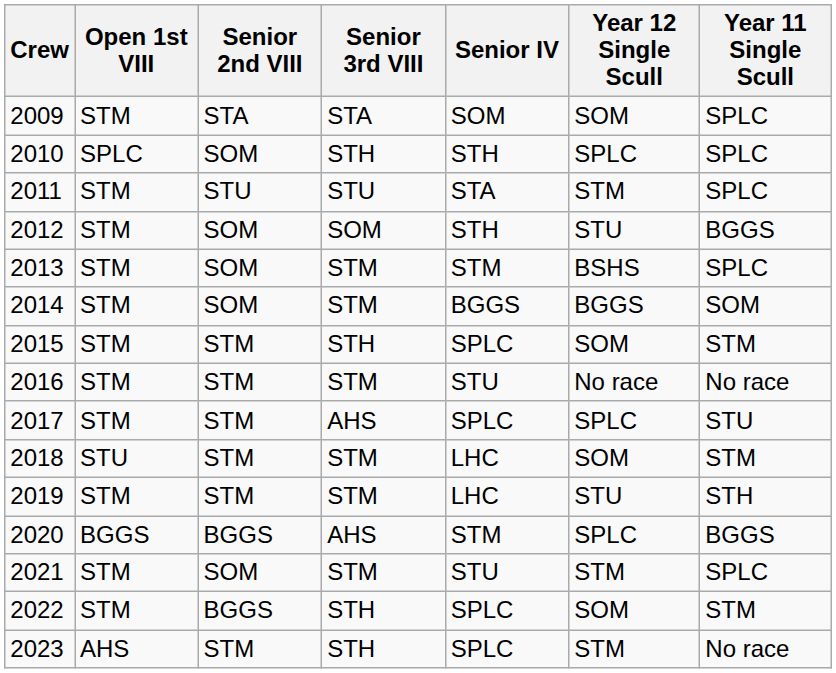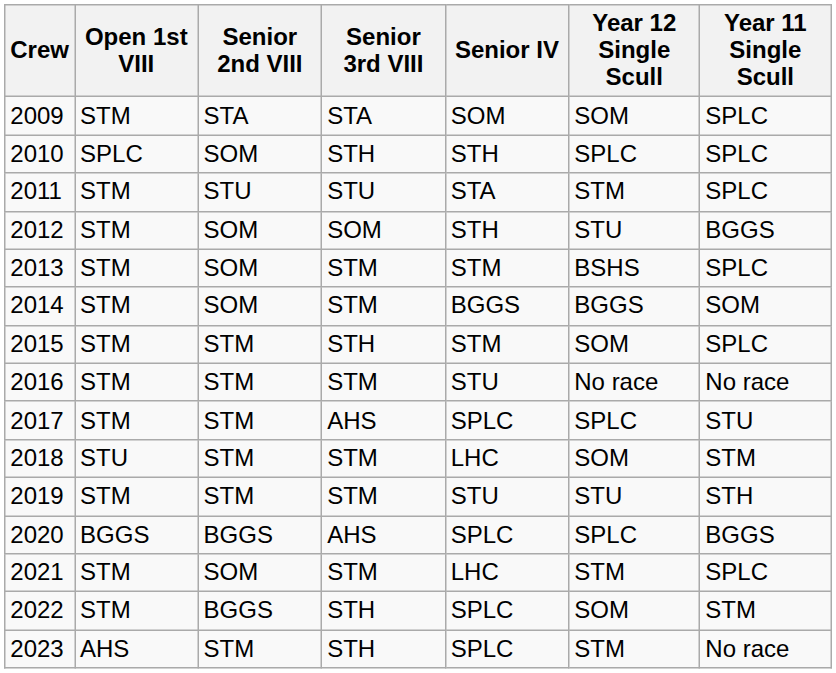2015 | Senior IV: SPLC -> STM
2015 | Year 11 Single Scull: STM -> SPLC
2019 | Senior IV: LHC -> STU
2020 | Senior IV: STM -> SPLC
2021 | Senior IV: STU -> LHC
